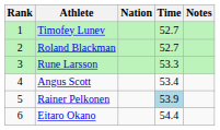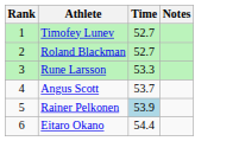- column: Nation
Angus Scott | Time: 53.4 -> 53.7
